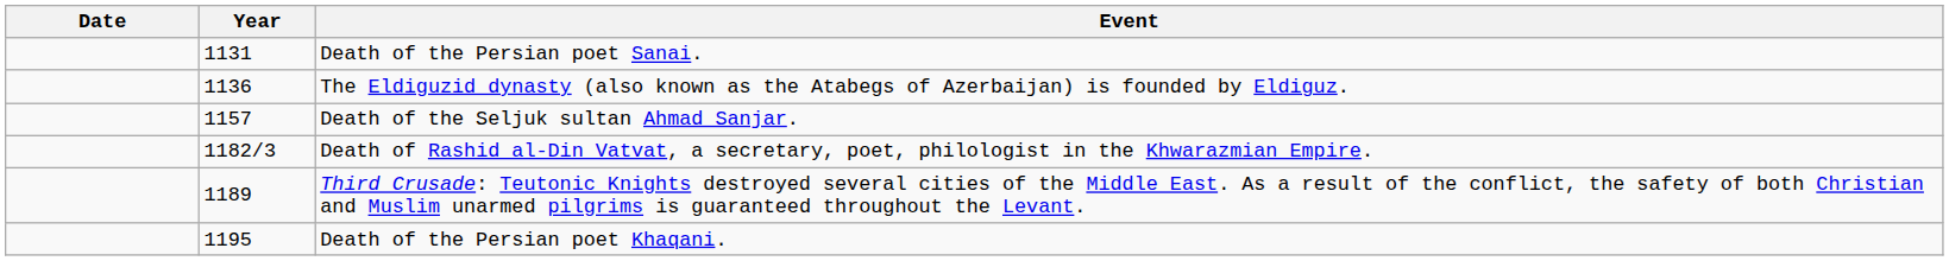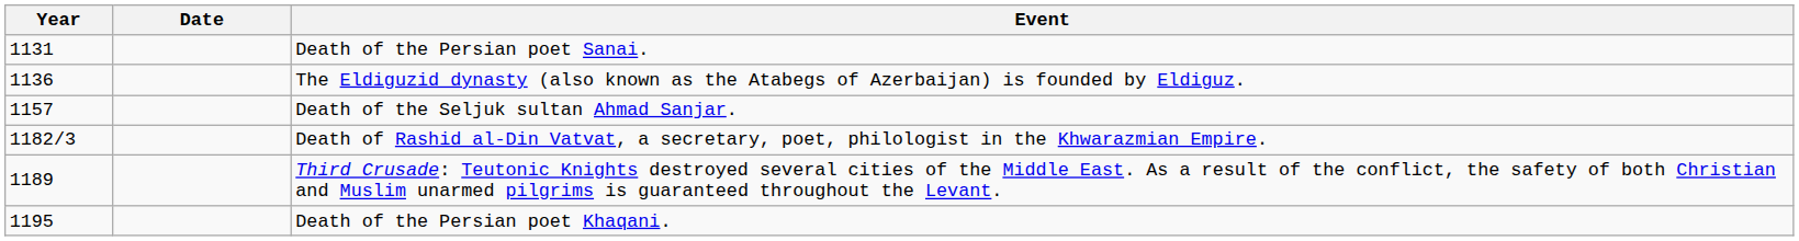columns swapped: Year <-> Date
